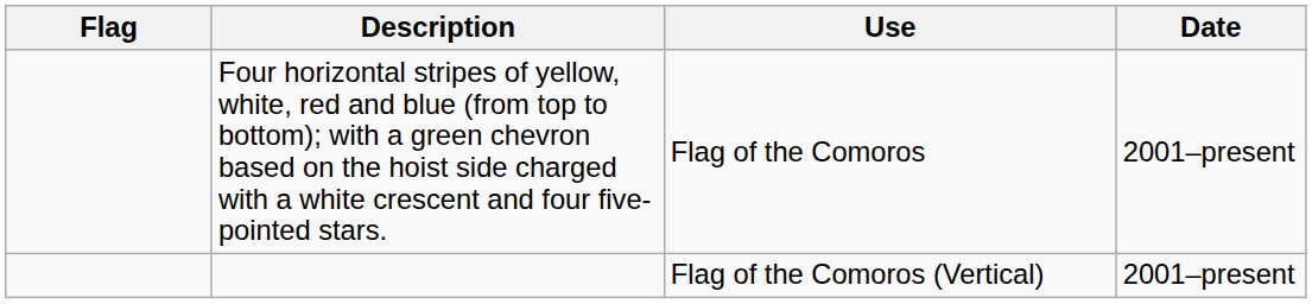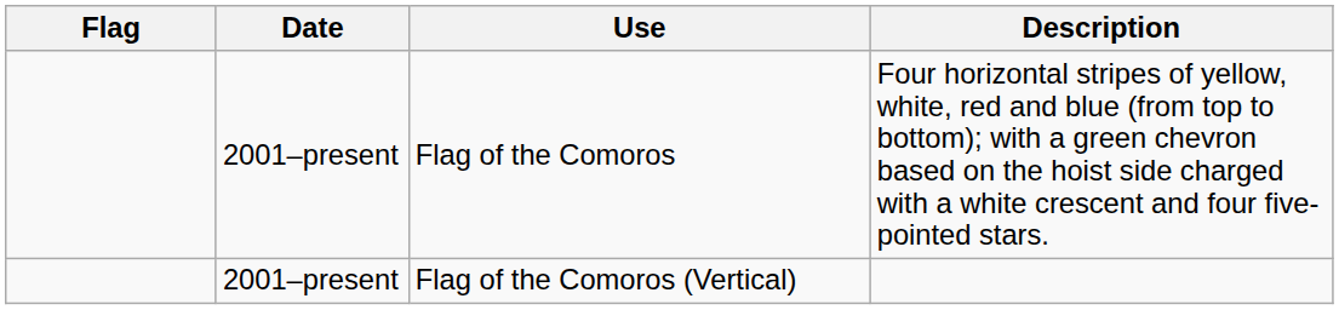columns swapped: Date <-> Description
